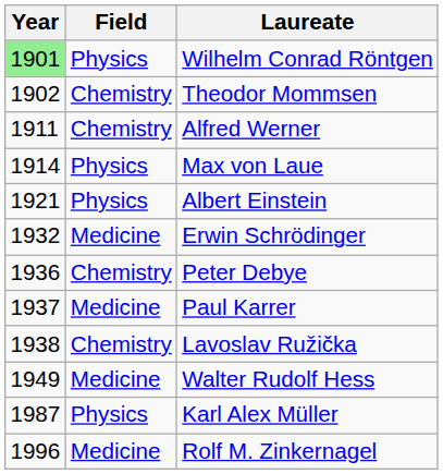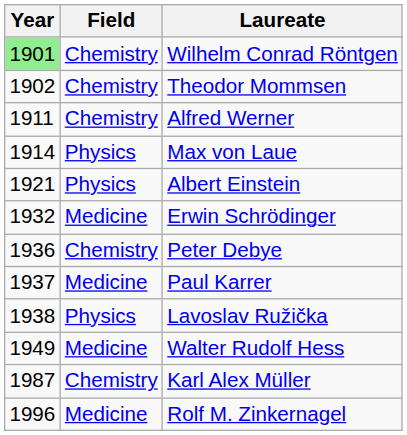Wilhelm Conrad Röntgen | Field: Physics -> Chemistry
Lavoslav Ružička | Field: Chemistry -> Physics
Karl Alex Müller | Field: Physics -> Chemistry
